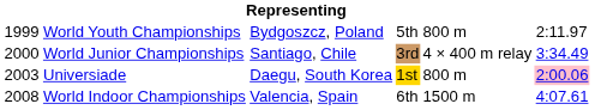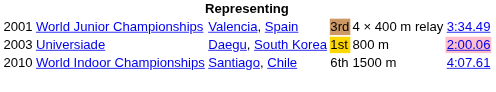- row: 1999 | World Youth Championships | Bydgoszcz, Poland | 5th | 800 m | 2:11.97
World Junior Championships | column 1: 2000 -> 2001
World Junior Championships | column 3: Santiago, Chile -> Valencia, Spain
World Indoor Championships | column 1: 2008 -> 2010
World Indoor Championships | column 3: Valencia, Spain -> Santiago, Chile
